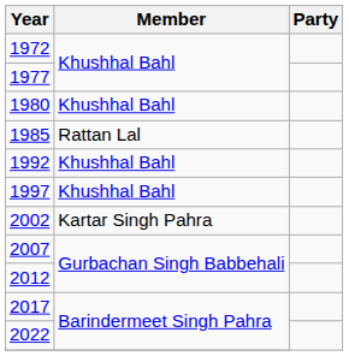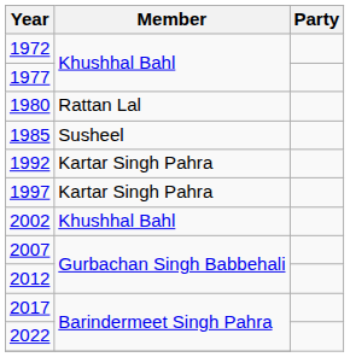1980 | Member: Khushhal Bahl -> Rattan Lal
1985 | Member: Rattan Lal -> Susheel
1992 | Member: Khushhal Bahl -> Kartar Singh Pahra
1997 | Member: Khushhal Bahl -> Kartar Singh Pahra
2002 | Member: Kartar Singh Pahra -> Khushhal Bahl
